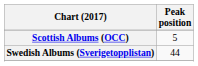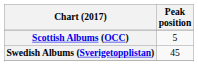Swedish Albums (Sverigetopplistan) | Peak position: 44 -> 45
